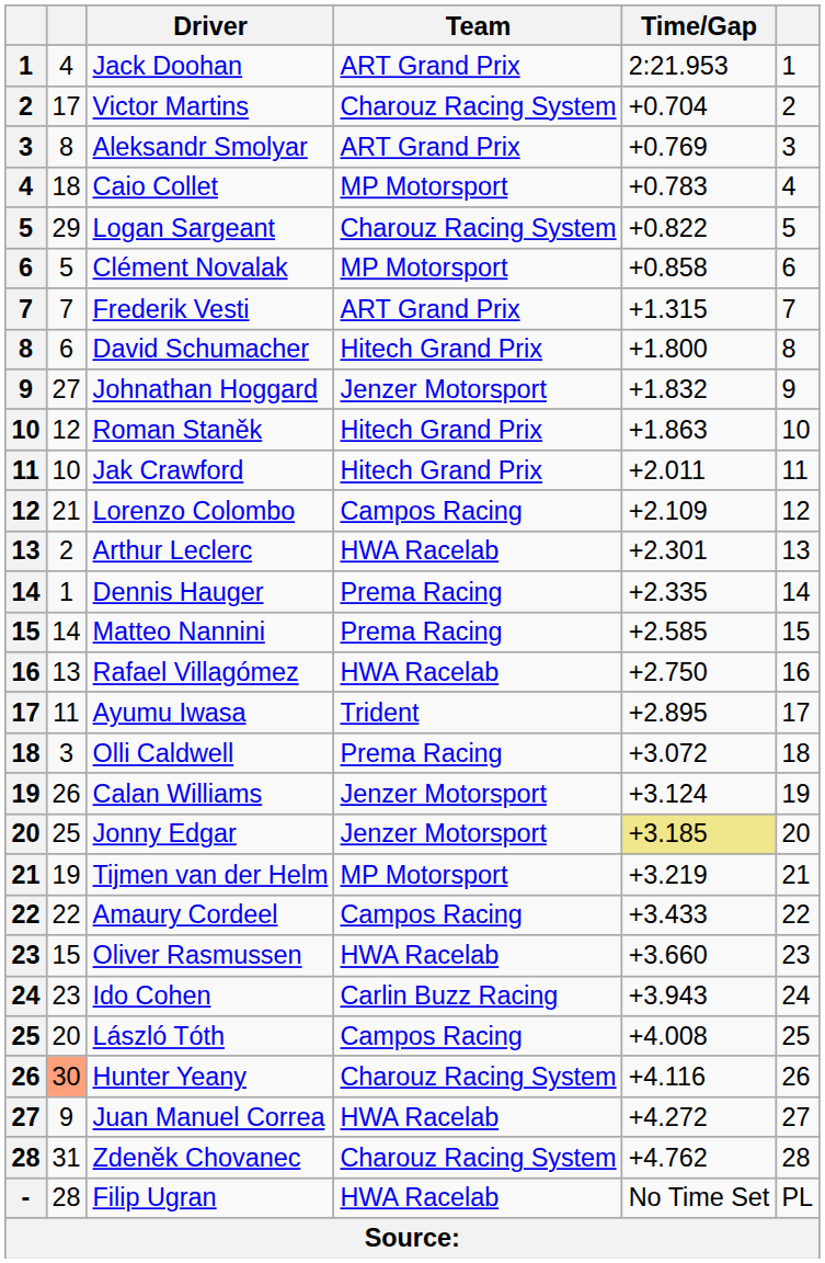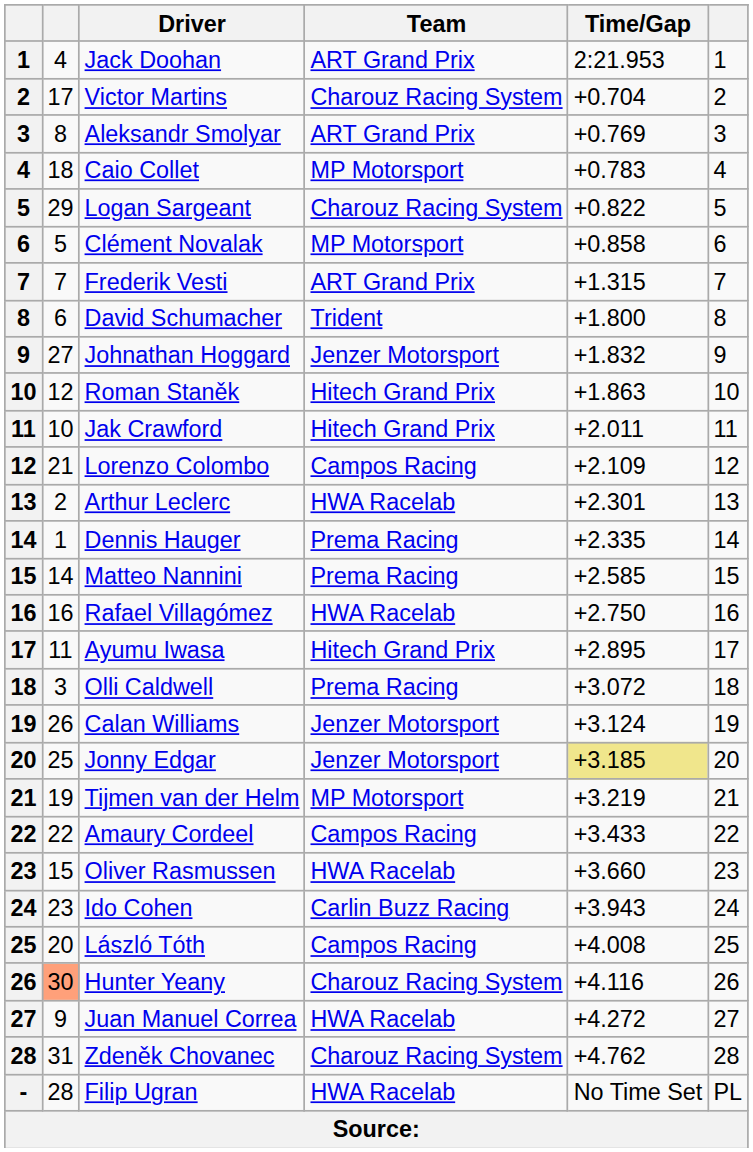David Schumacher | Team: Hitech Grand Prix -> Trident
Rafael Villagómez | column 2: 13 -> 16
Ayumu Iwasa | Team: Trident -> Hitech Grand Prix
